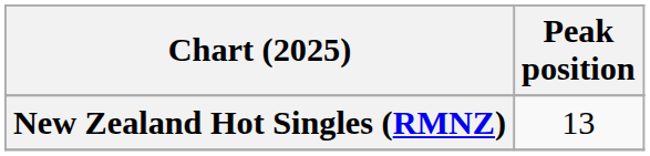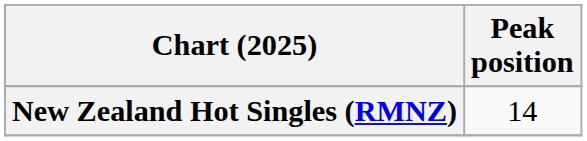New Zealand Hot Singles (RMNZ) | Peak position: 13 -> 14
